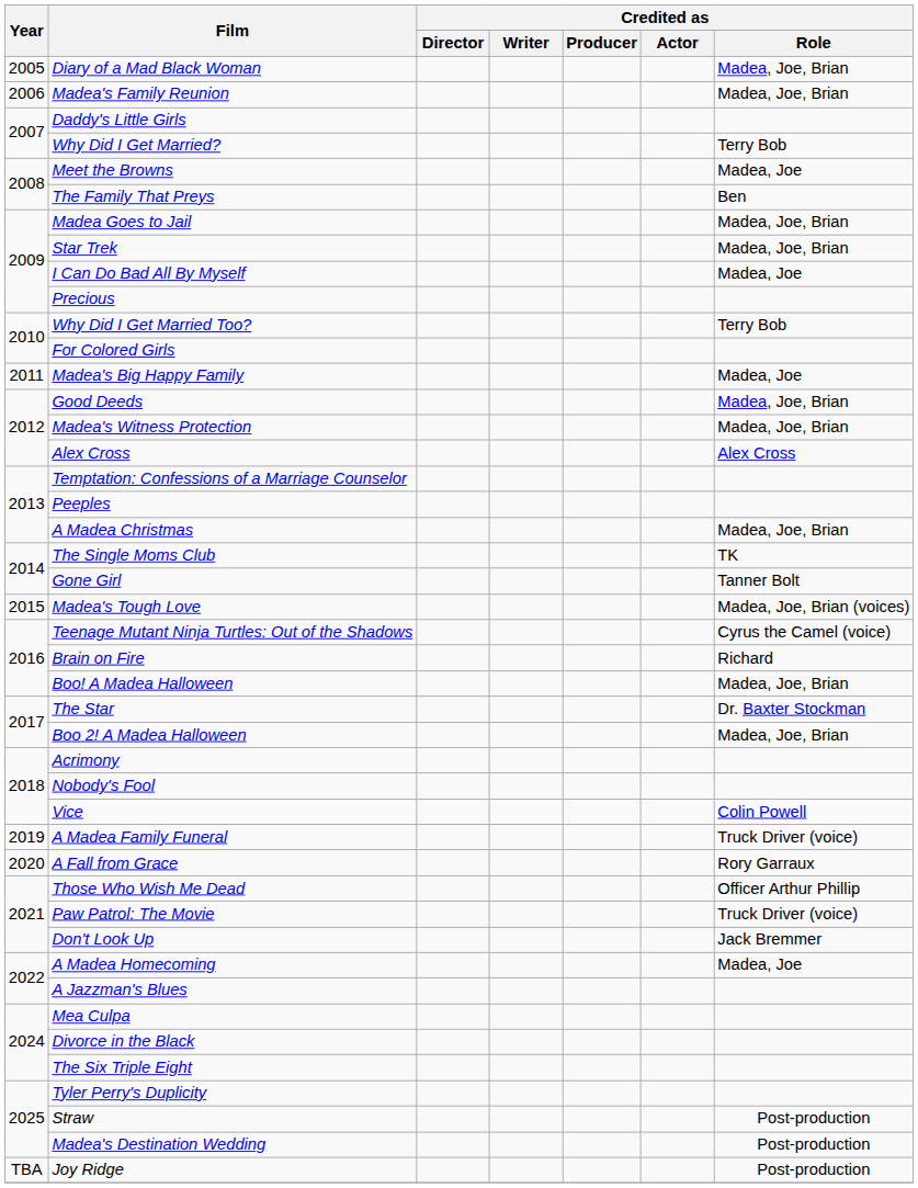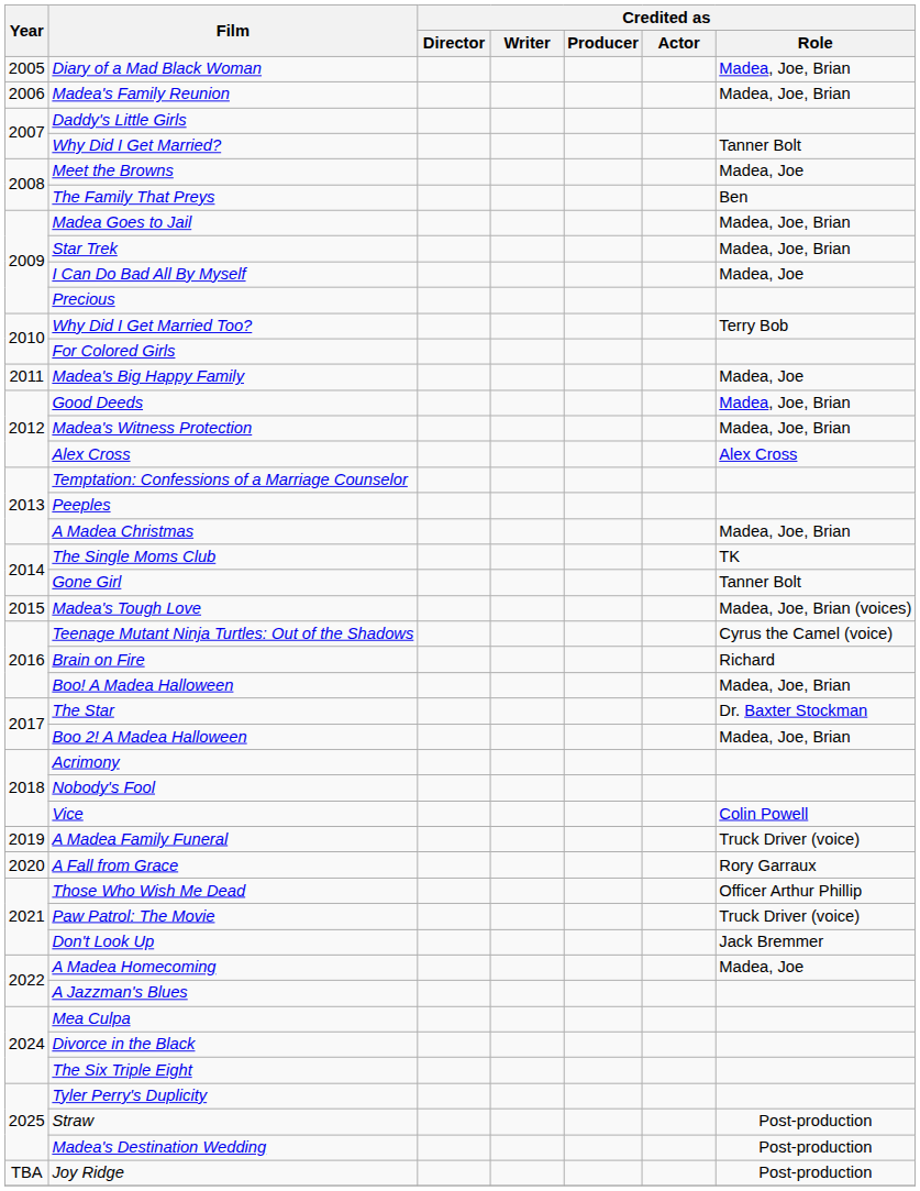Why Did I Get Married? | Credited as / Role: Terry Bob -> Tanner Bolt
